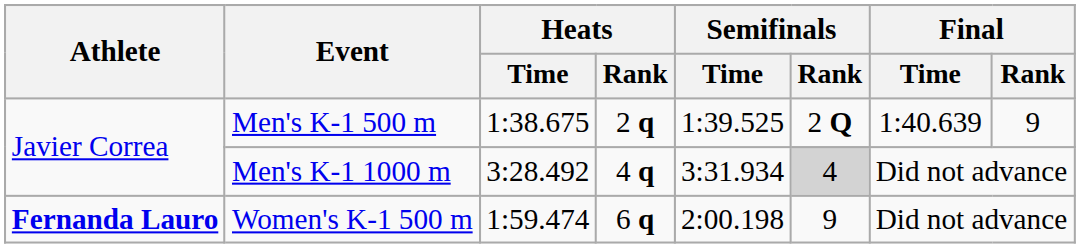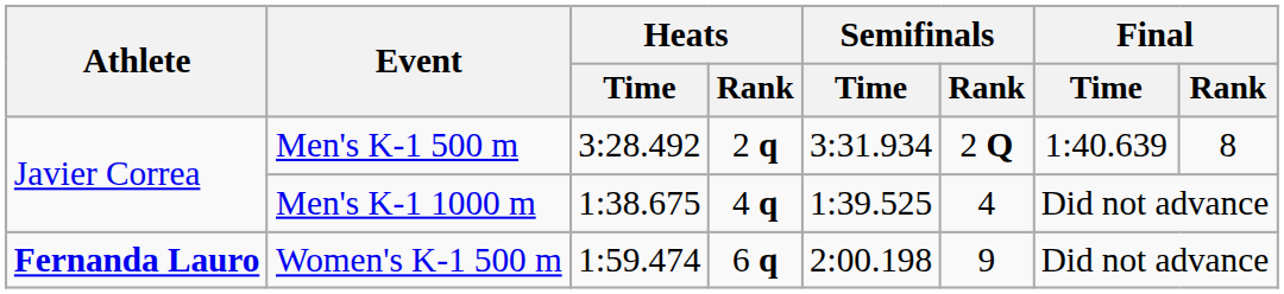Men's K-1 500 m | Heats / Time: 1:38.675 -> 3:28.492
Men's K-1 500 m | Semifinals / Time: 1:39.525 -> 3:31.934
Men's K-1 500 m | Final / Rank: 9 -> 8
Men's K-1 1000 m | Heats / Time: 3:28.492 -> 1:38.675
Men's K-1 1000 m | Semifinals / Time: 3:31.934 -> 1:39.525
Men's K-1 1000 m | Semifinals / Rank: lightgrey background -> no background
